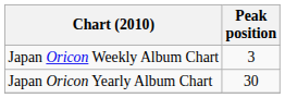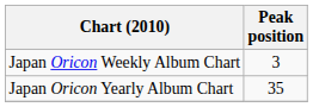Japan Oricon Yearly Album Chart | Peak position: 30 -> 35
